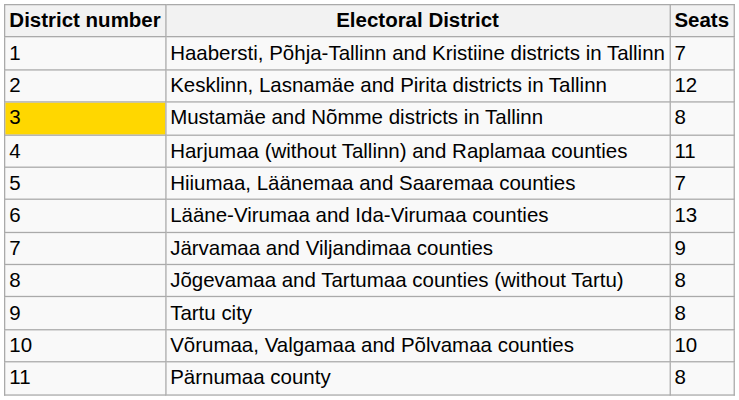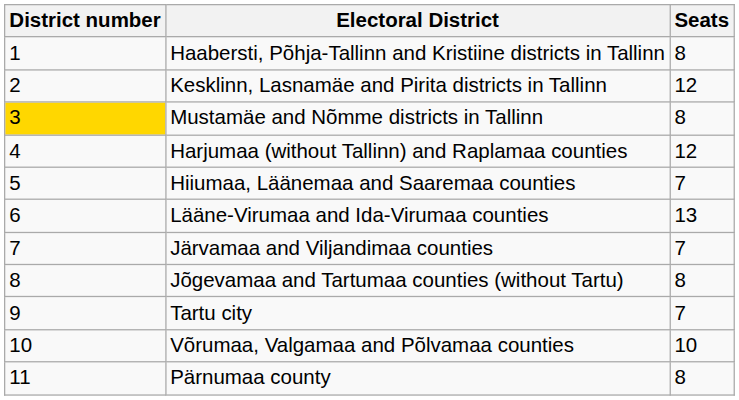Haabersti, Põhja-Tallinn and Kristiine districts in Tallinn | Seats: 7 -> 8
Harjumaa (without Tallinn) and Raplamaa counties | Seats: 11 -> 12
Järvamaa and Viljandimaa counties | Seats: 9 -> 7
Tartu city | Seats: 8 -> 7
